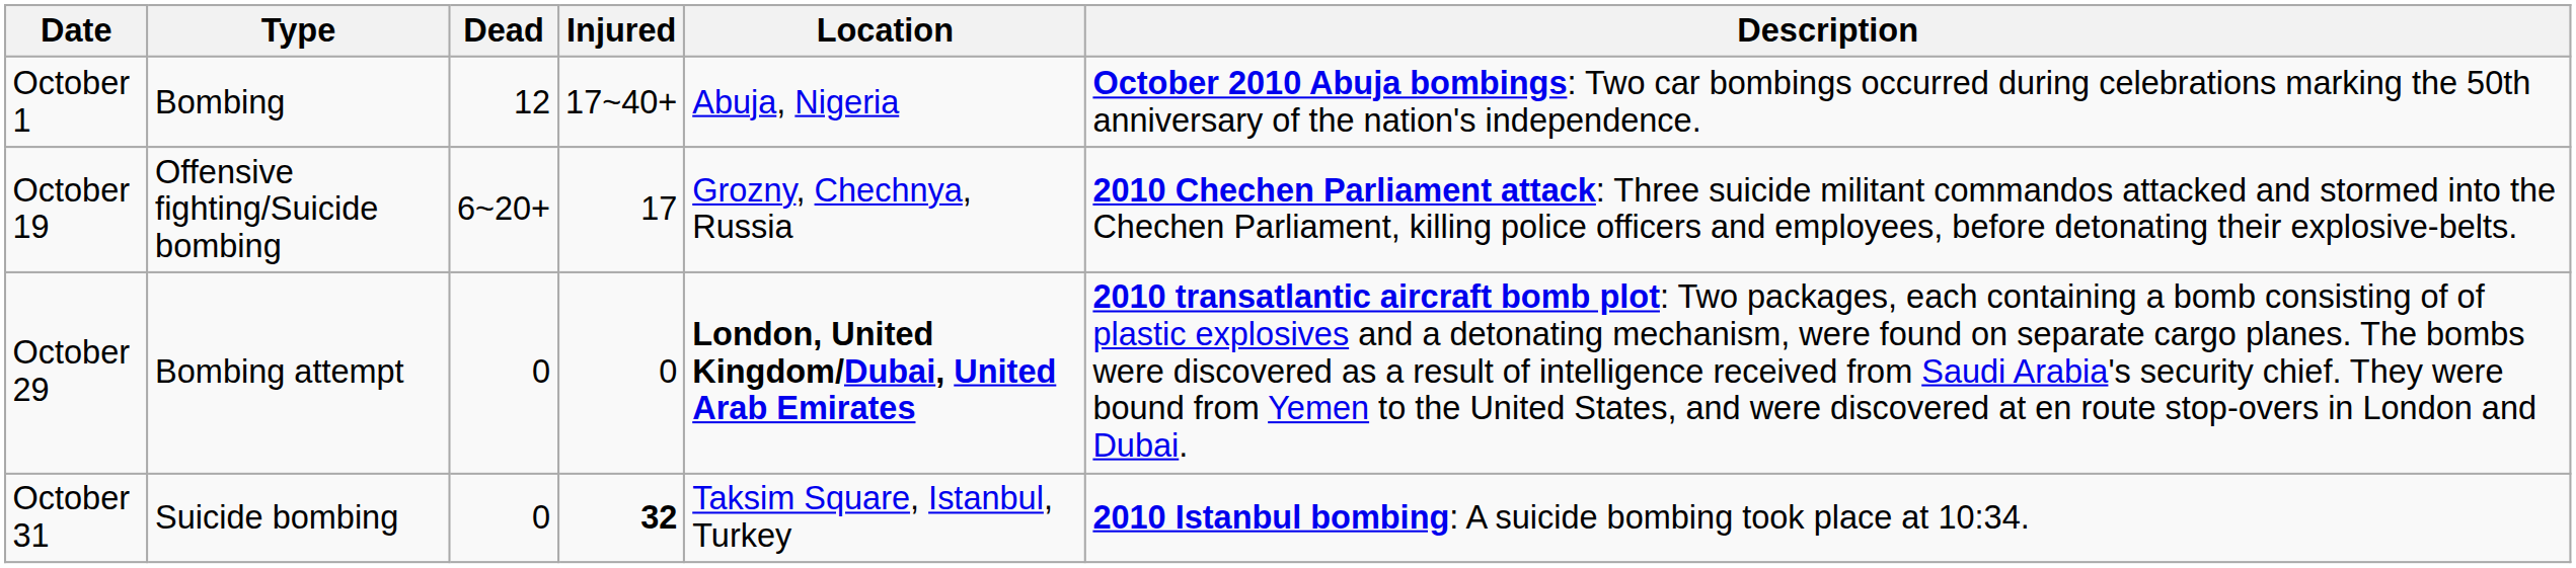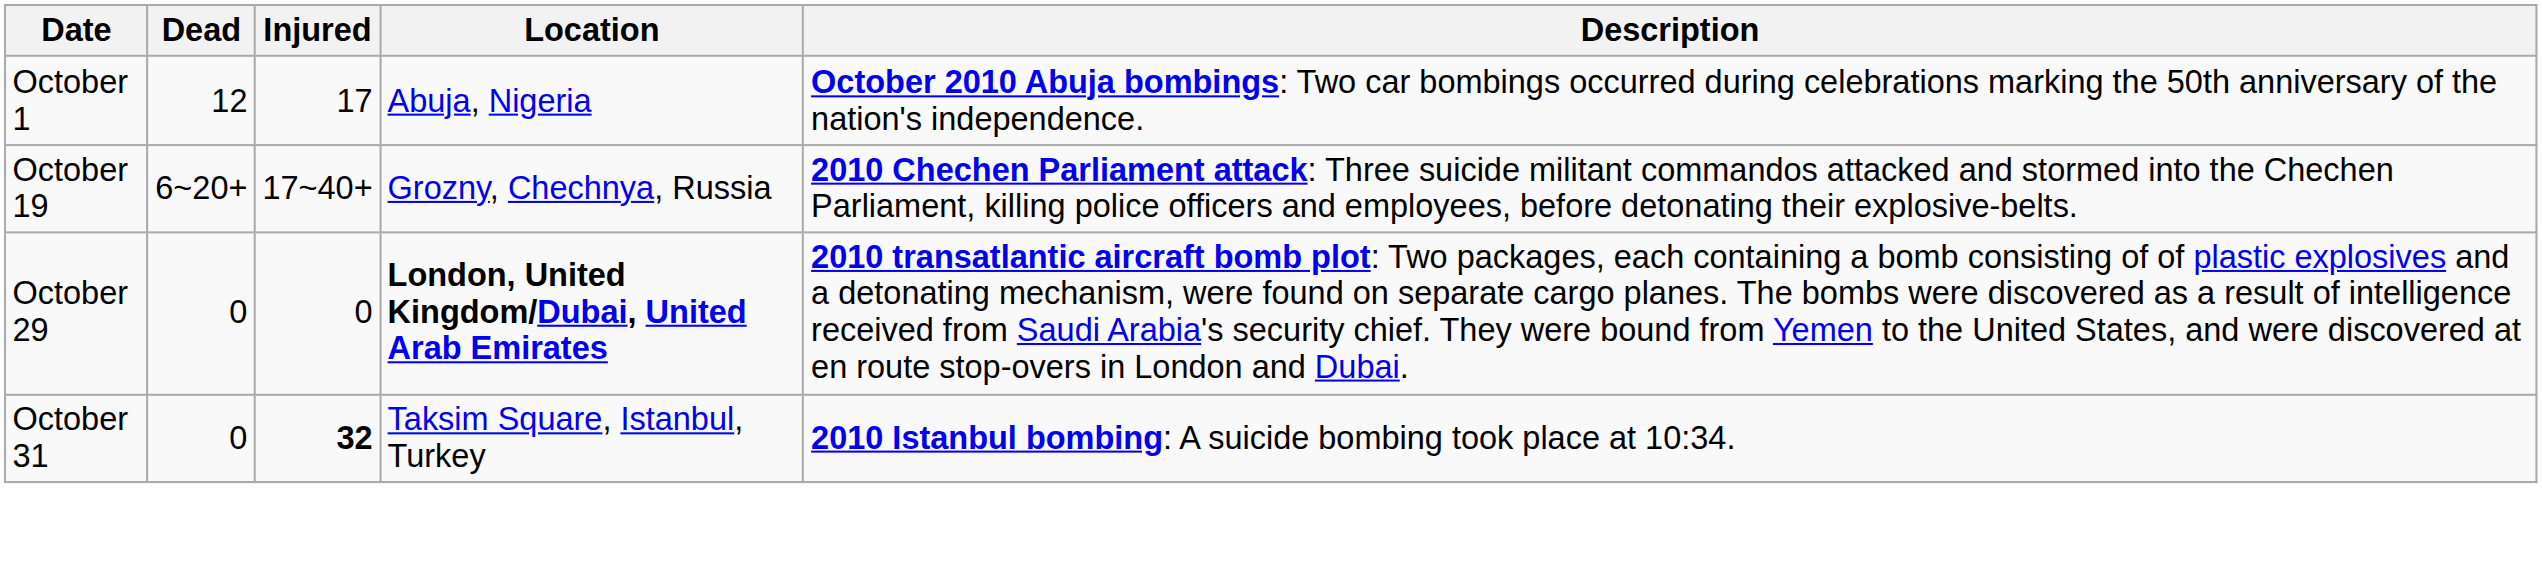- column: Type | Bombing | Offensive fighting/Suicide bombing | Bombing attempt | Suicide bombing
October 1 | Injured: 17~40+ -> 17
October 19 | Injured: 17 -> 17~40+
